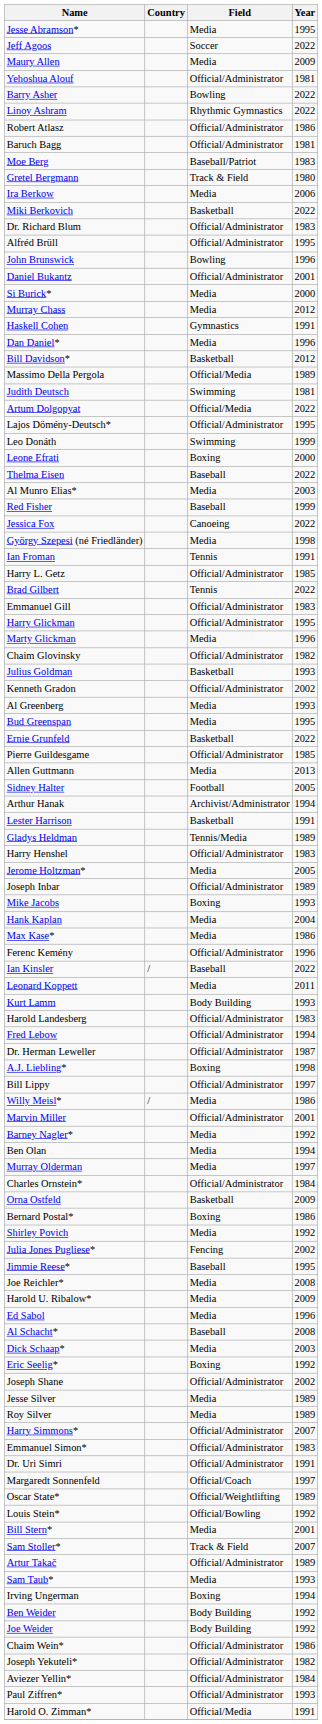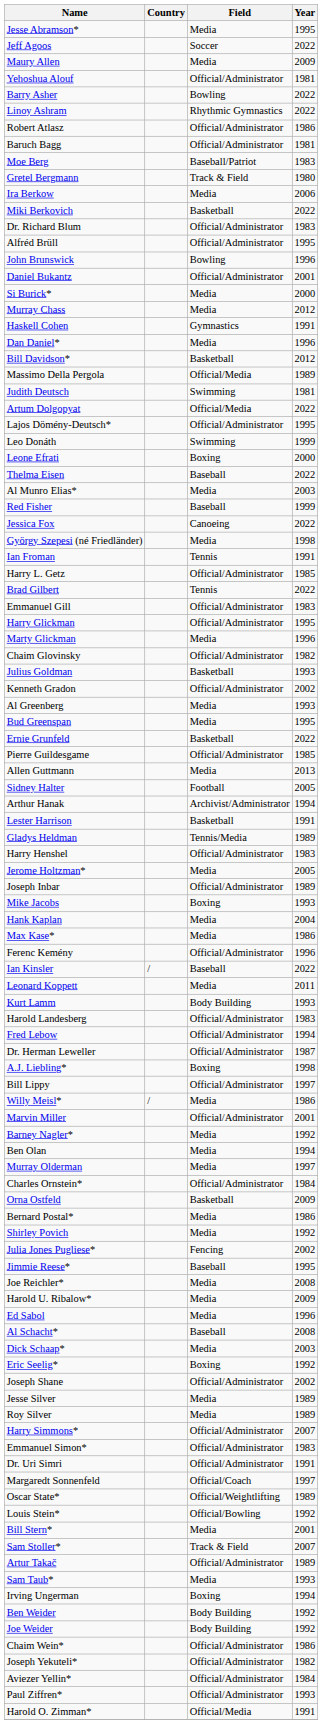Bernard Postal* | Field: Boxing -> Media
